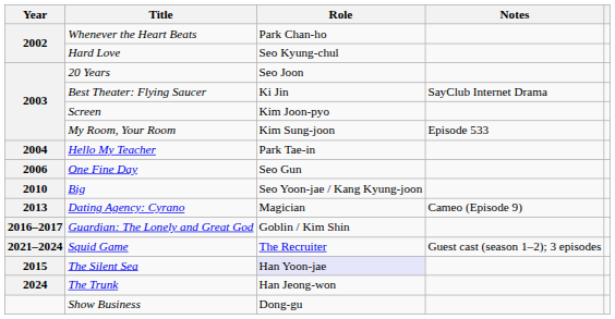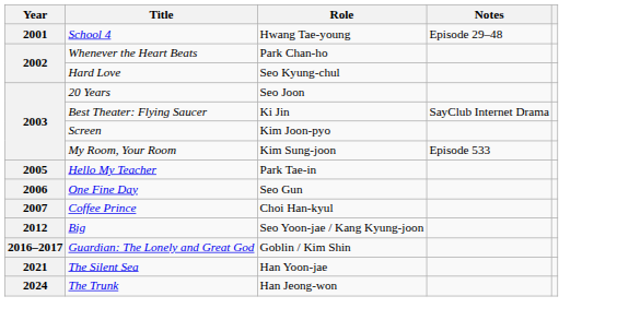+ row: 2001 | School 4 | Hwang Tae-young | Episode 29–48
Hello My Teacher | Year: 2004 -> 2005
+ row: 2007 | Coffee Prince | Choi Han-kyul
Big | Year: 2010 -> 2012
- row: 2013 | Dating Agency: Cyrano | Magician | Cameo (Episode 9)
- row: 2021–2024 | Squid Game | The Recruiter | Guest cast (season 1–2); 3 episodes
The Silent Sea | Year: 2015 -> 2021
The Silent Sea | Role: lavender background -> no background
- row: Show Business | Dong-gu
